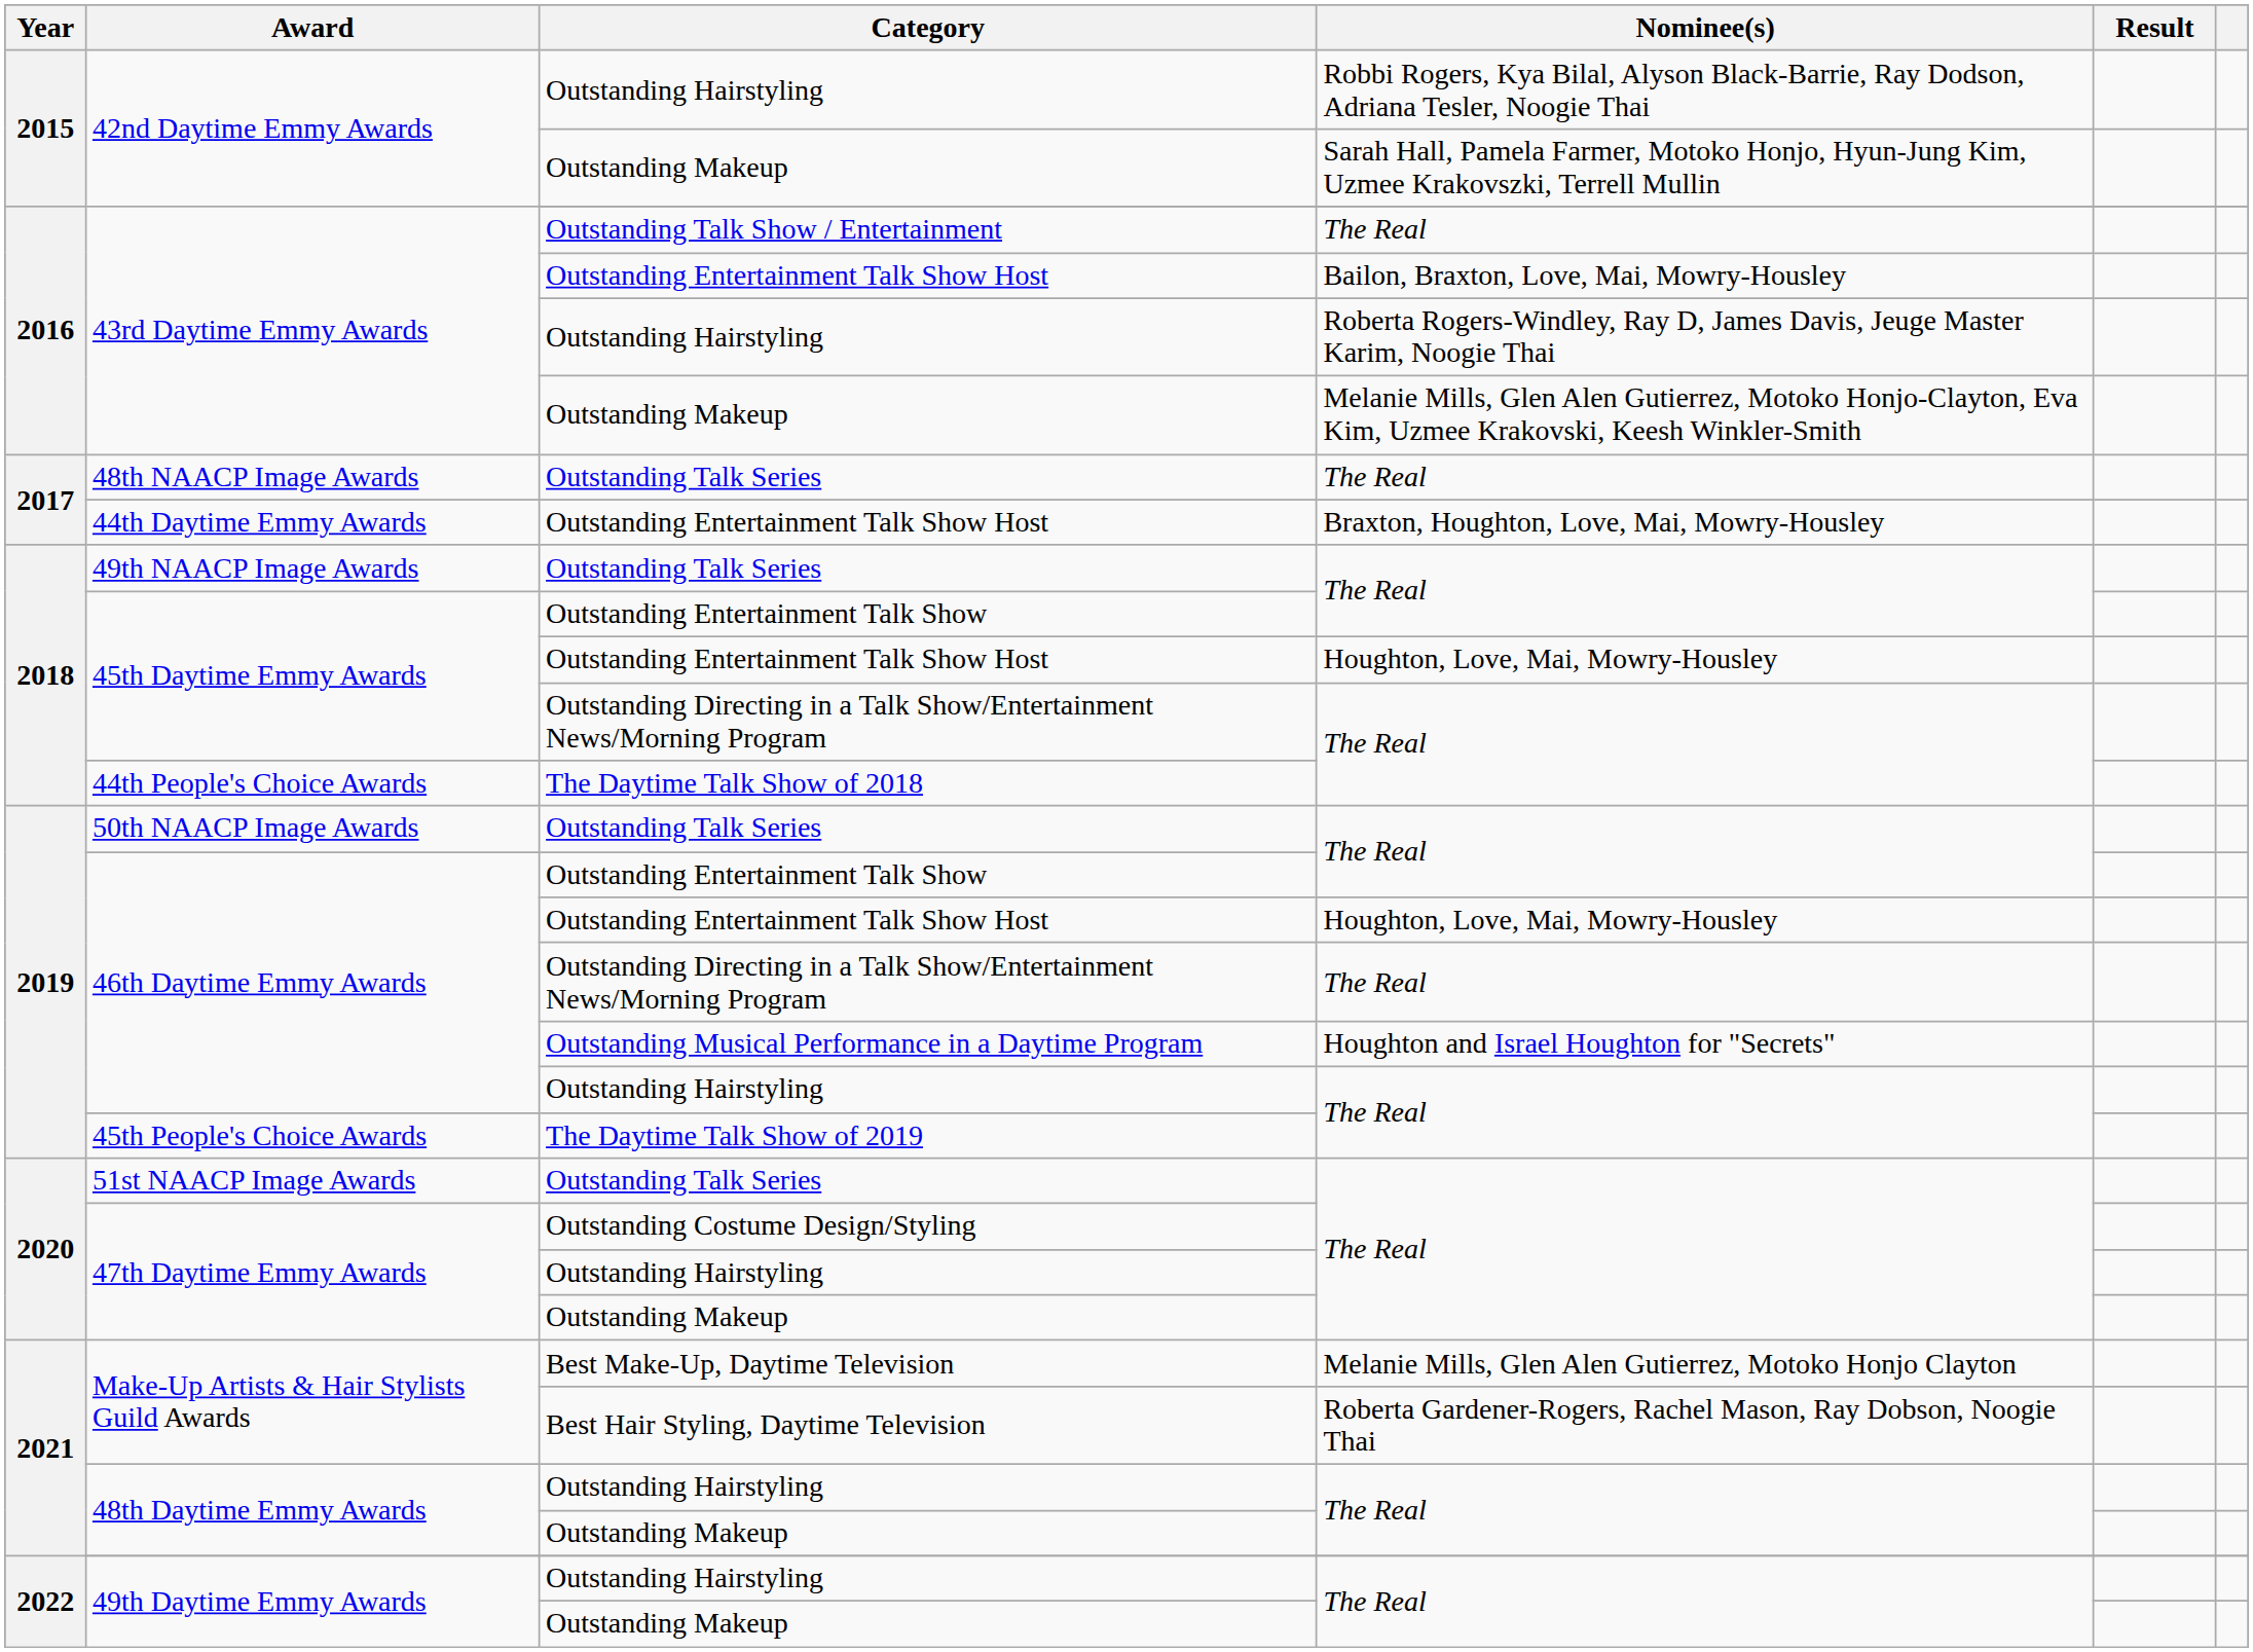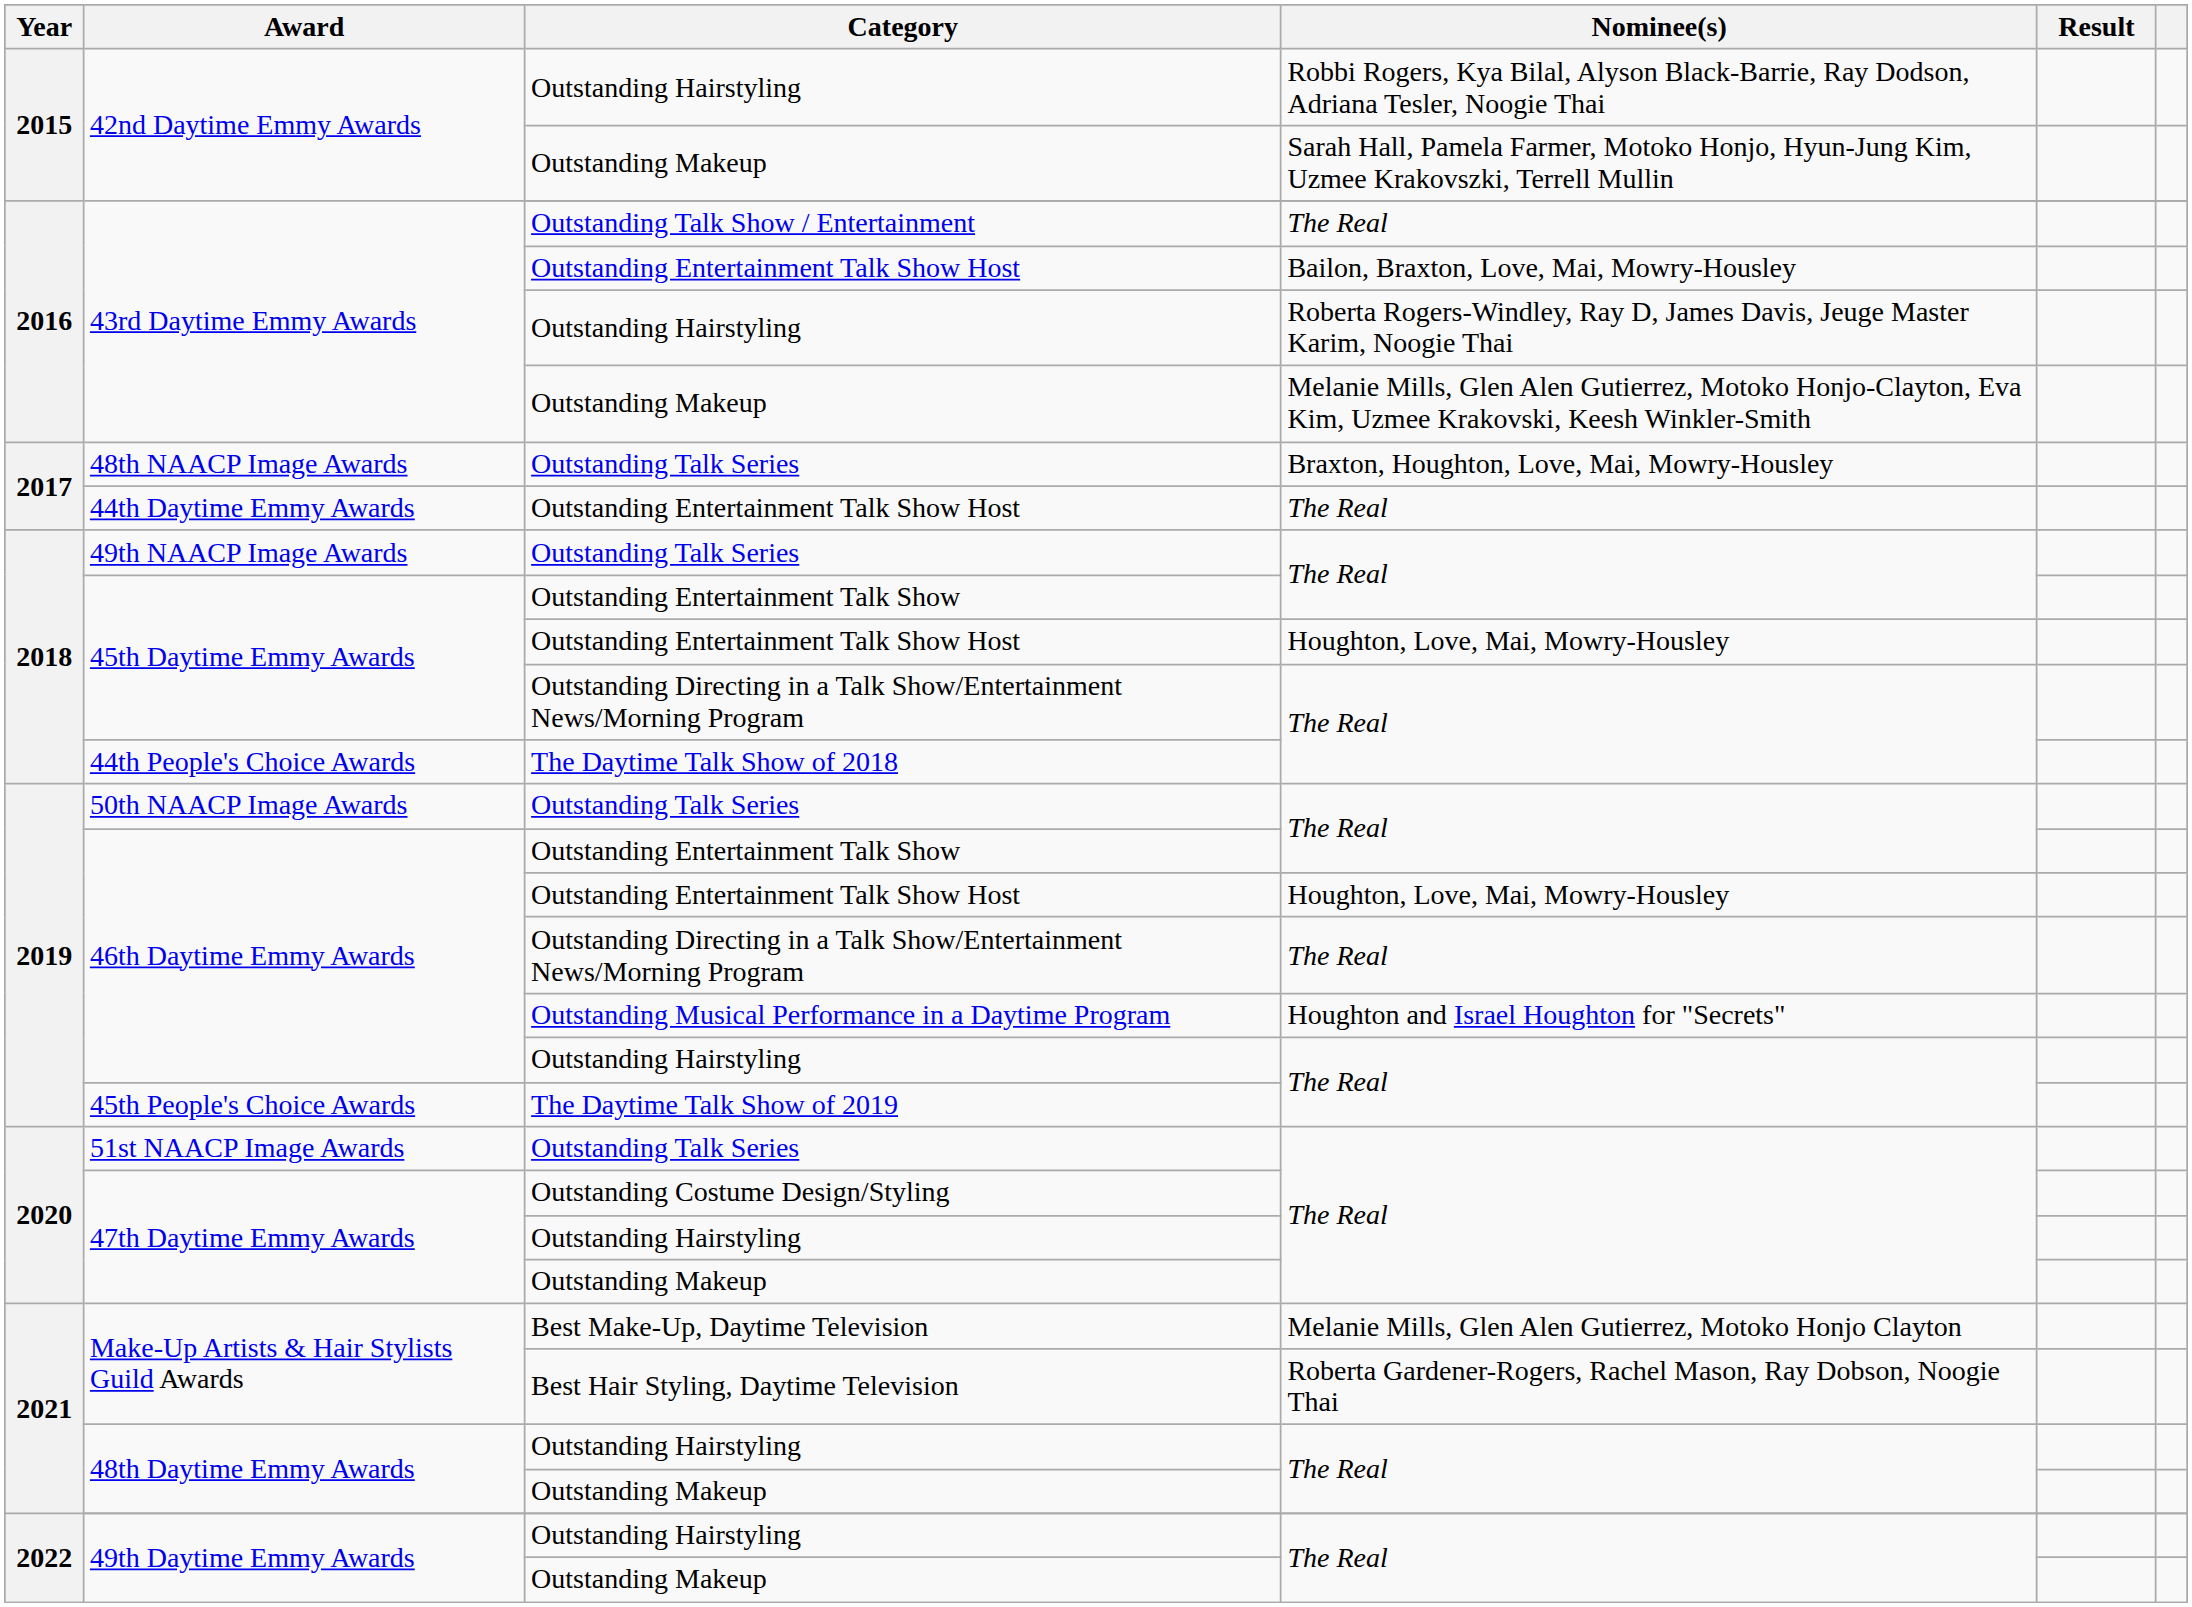48th NAACP Image Awards | Nominee(s): The Real -> Braxton, Houghton, Love, Mai, Mowry-Housley
44th Daytime Emmy Awards | Nominee(s): Braxton, Houghton, Love, Mai, Mowry-Housley -> The Real
